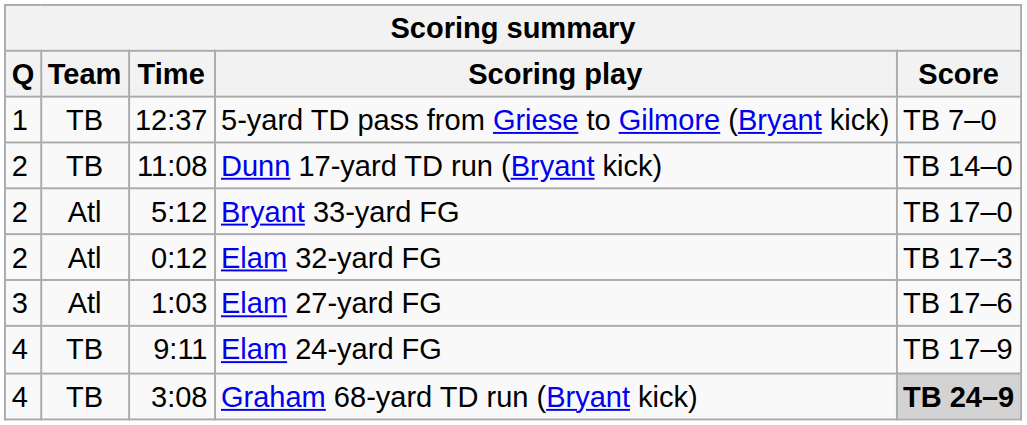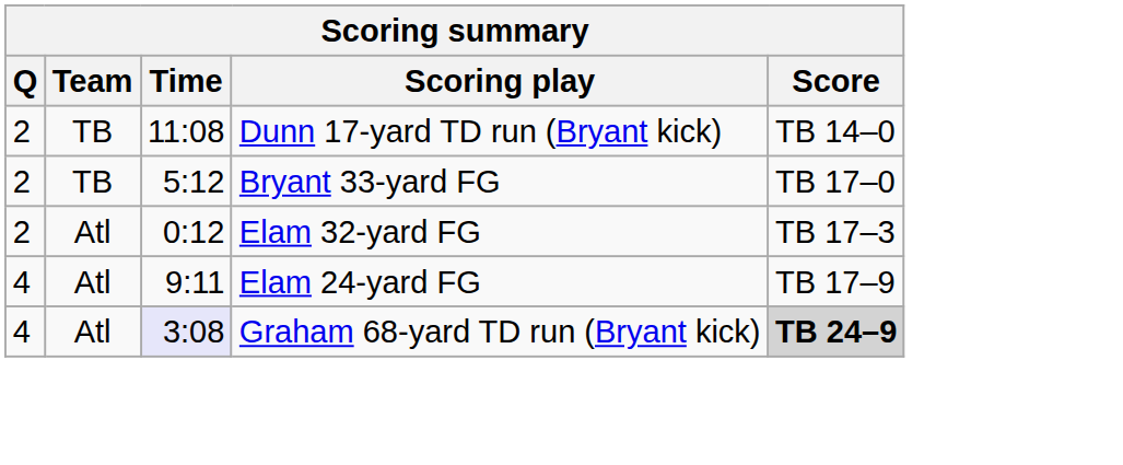- row: 1 | TB | 12:37 | 5-yard TD pass from Griese to Gilmore (Bryant kick) | TB 7–0
Bryant 33-yard FG | Team: Atl -> TB
- row: 3 | Atl | 1:03 | Elam 27-yard FG | TB 17–6
Elam 24-yard FG | Team: TB -> Atl
Graham 68-yard TD run (Bryant kick) | Team: TB -> Atl
Graham 68-yard TD run (Bryant kick) | Time: no background -> lavender background
